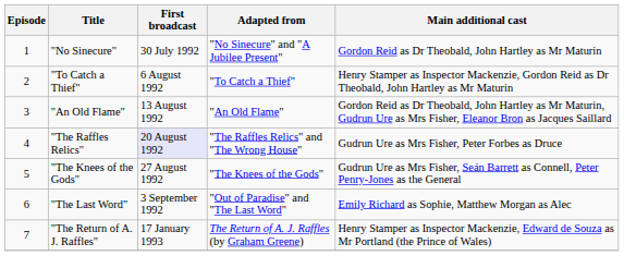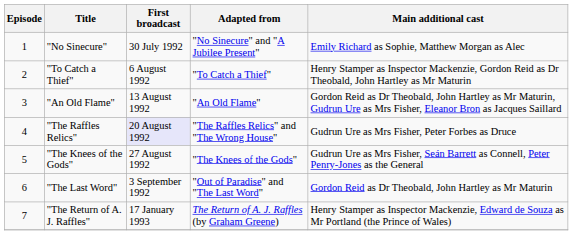"No Sinecure" | Main additional cast: Gordon Reid as Dr Theobald, John Hartley as Mr Maturin -> Emily Richard as Sophie, Matthew Morgan as Alec
"The Last Word" | Main additional cast: Emily Richard as Sophie, Matthew Morgan as Alec -> Gordon Reid as Dr Theobald, John Hartley as Mr Maturin
